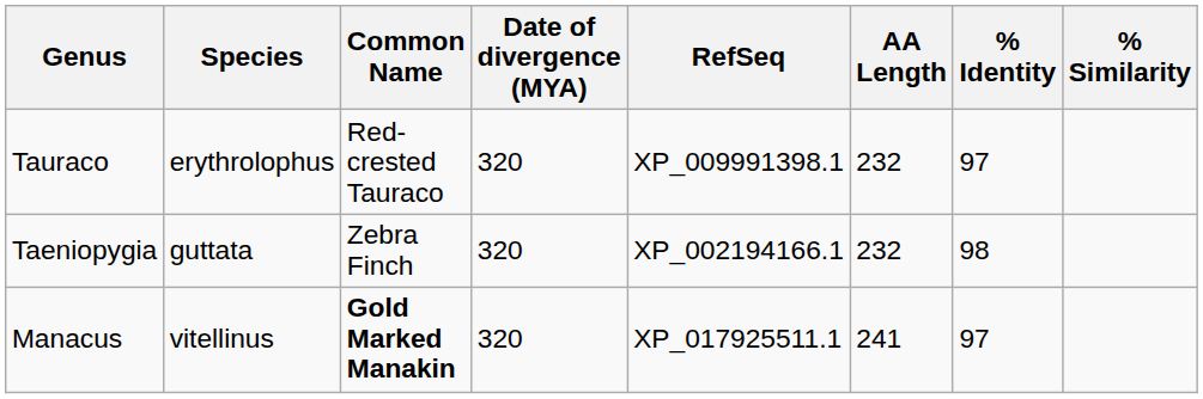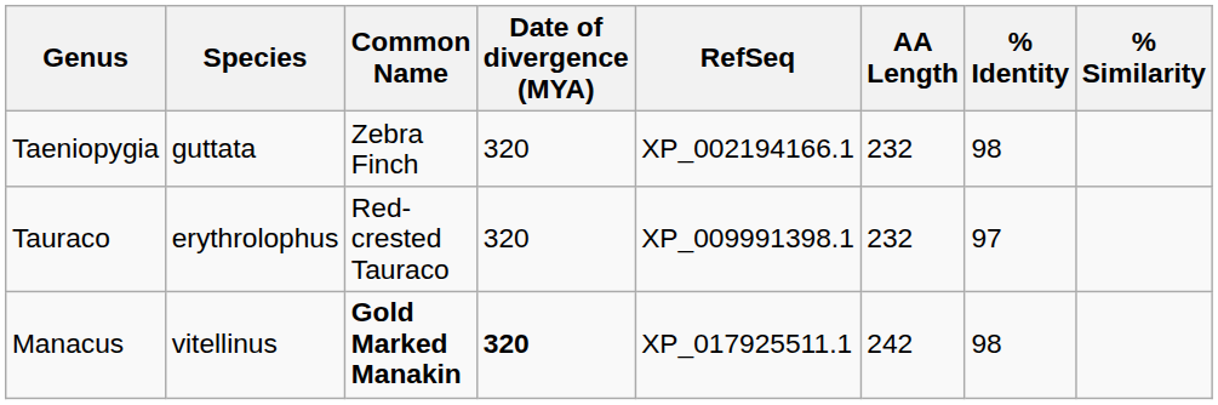rows swapped: Tauraco <-> Taeniopygia
Manacus | Date of divergence (MYA): normal -> bold
Manacus | AA Length: 241 -> 242
Manacus | % Identity: 97 -> 98
